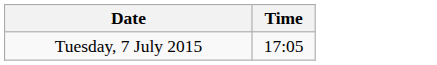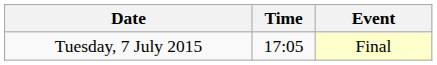+ column: Event | Final
